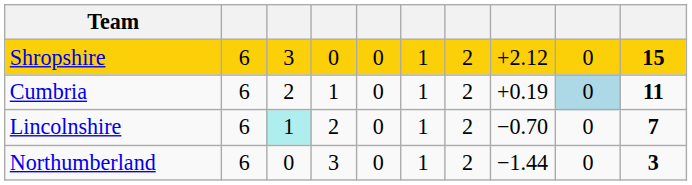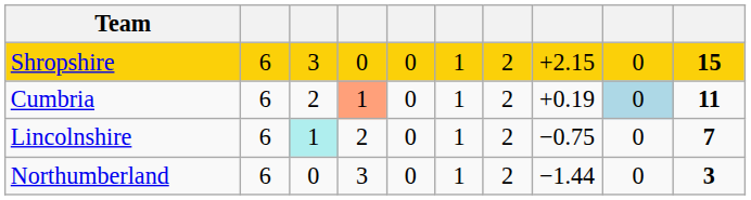Shropshire | column 8: +2.12 -> +2.15
Cumbria | column 4: no background -> lightsalmon background
Lincolnshire | column 8: −0.70 -> −0.75
